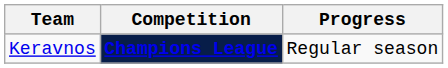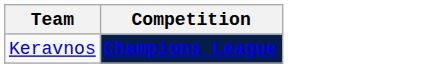- column: Progress | Regular season
